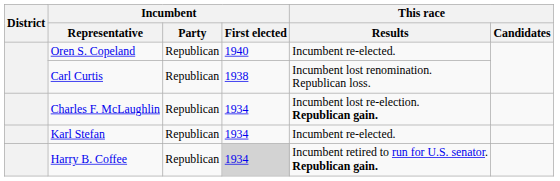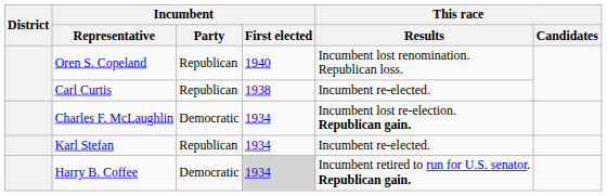Oren S. Copeland | This race / Results: Incumbent re-elected. -> Incumbent lost renomination. Republican loss.
Carl Curtis | This race / Results: Incumbent lost renomination. Republican loss. -> Incumbent re-elected.
Charles F. McLaughlin | Incumbent / Party: Republican -> Democratic
Harry B. Coffee | Incumbent / Party: Republican -> Democratic
